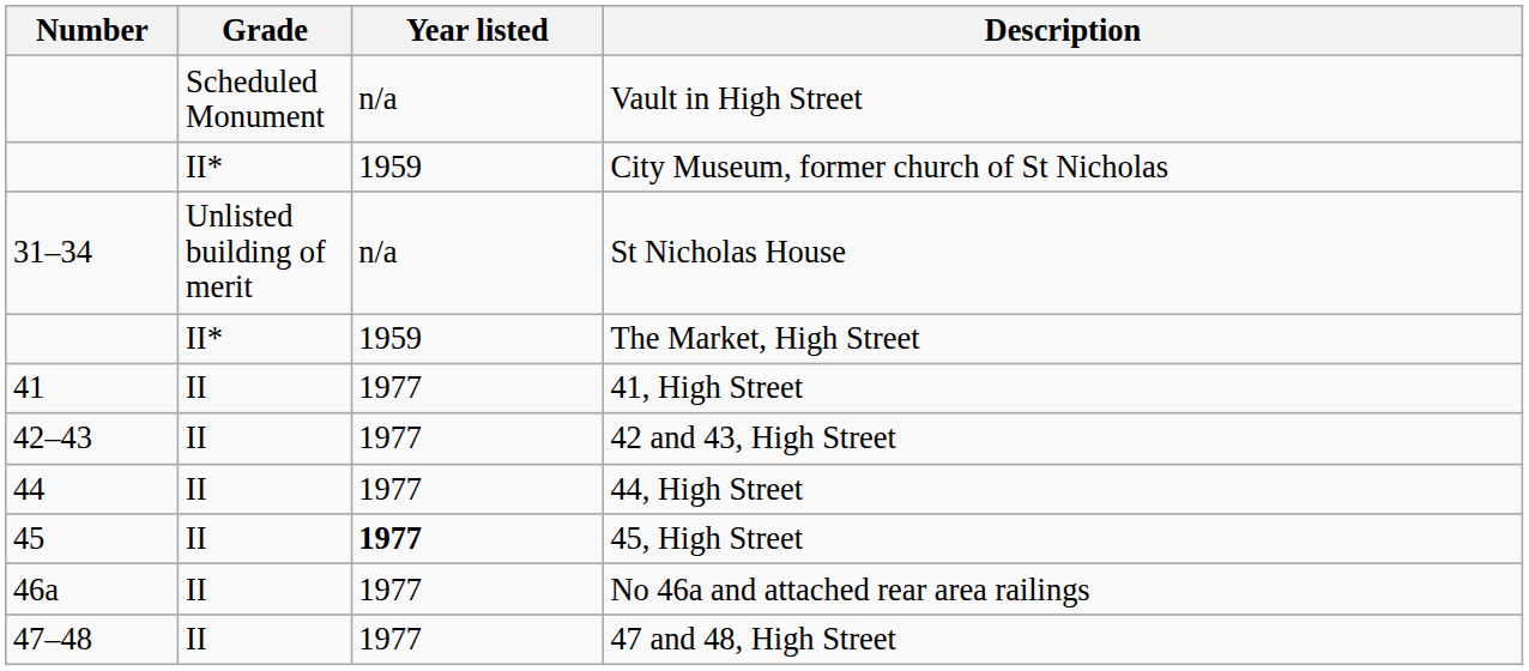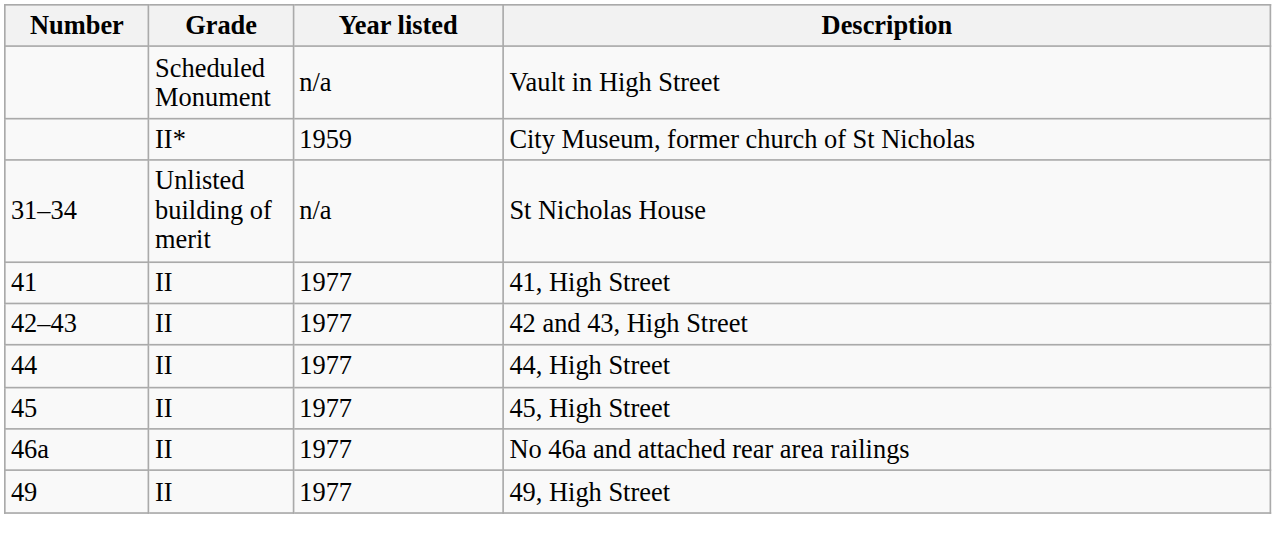- row: II* | 1959 | The Market, High Street
45, High Street | Year listed: bold -> normal
- row: 47–48 | II | 1977 | 47 and 48, High Street
+ row: 49 | II | 1977 | 49, High Street
